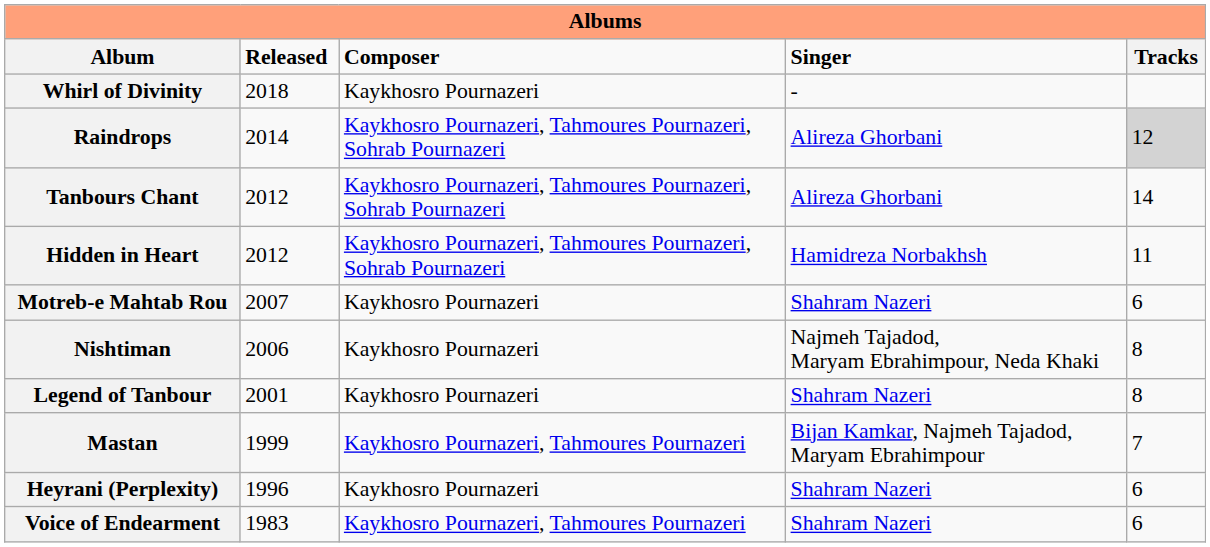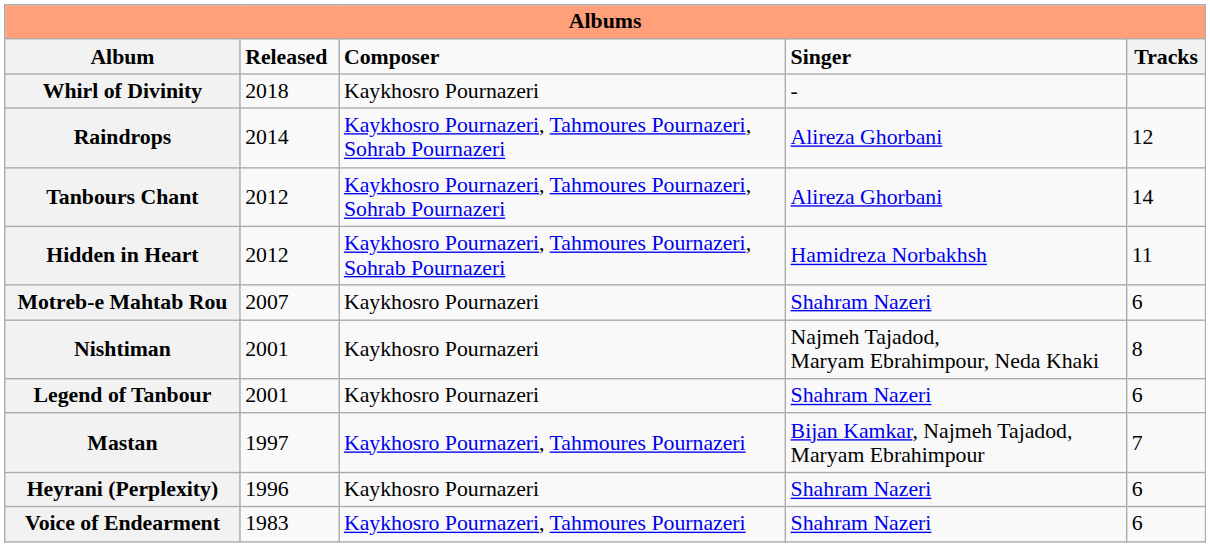Raindrops | Tracks: lightgrey background -> no background
Nishtiman | Released: 2006 -> 2001
Legend of Tanbour | Tracks: 8 -> 6
Mastan | Released: 1999 -> 1997
